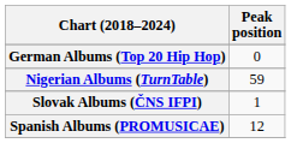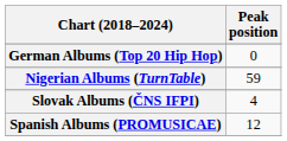Slovak Albums (ČNS IFPI) | Peak position: 1 -> 4
